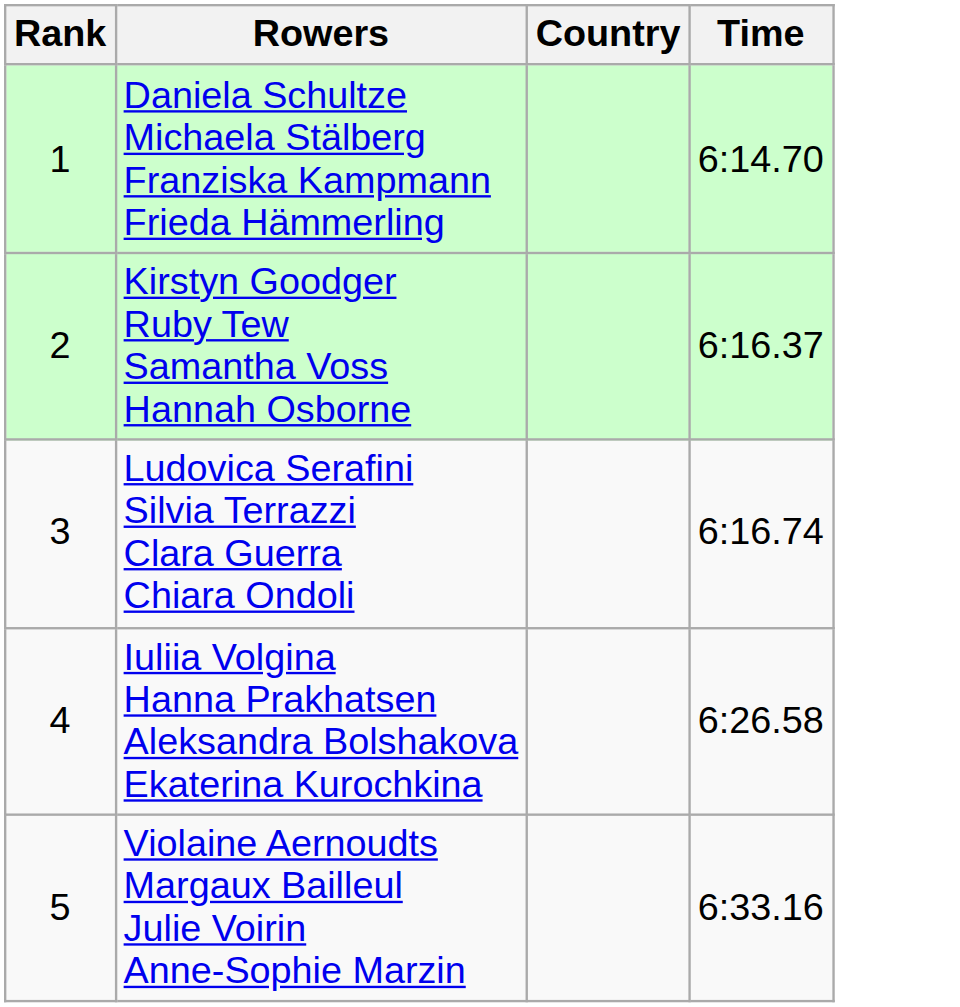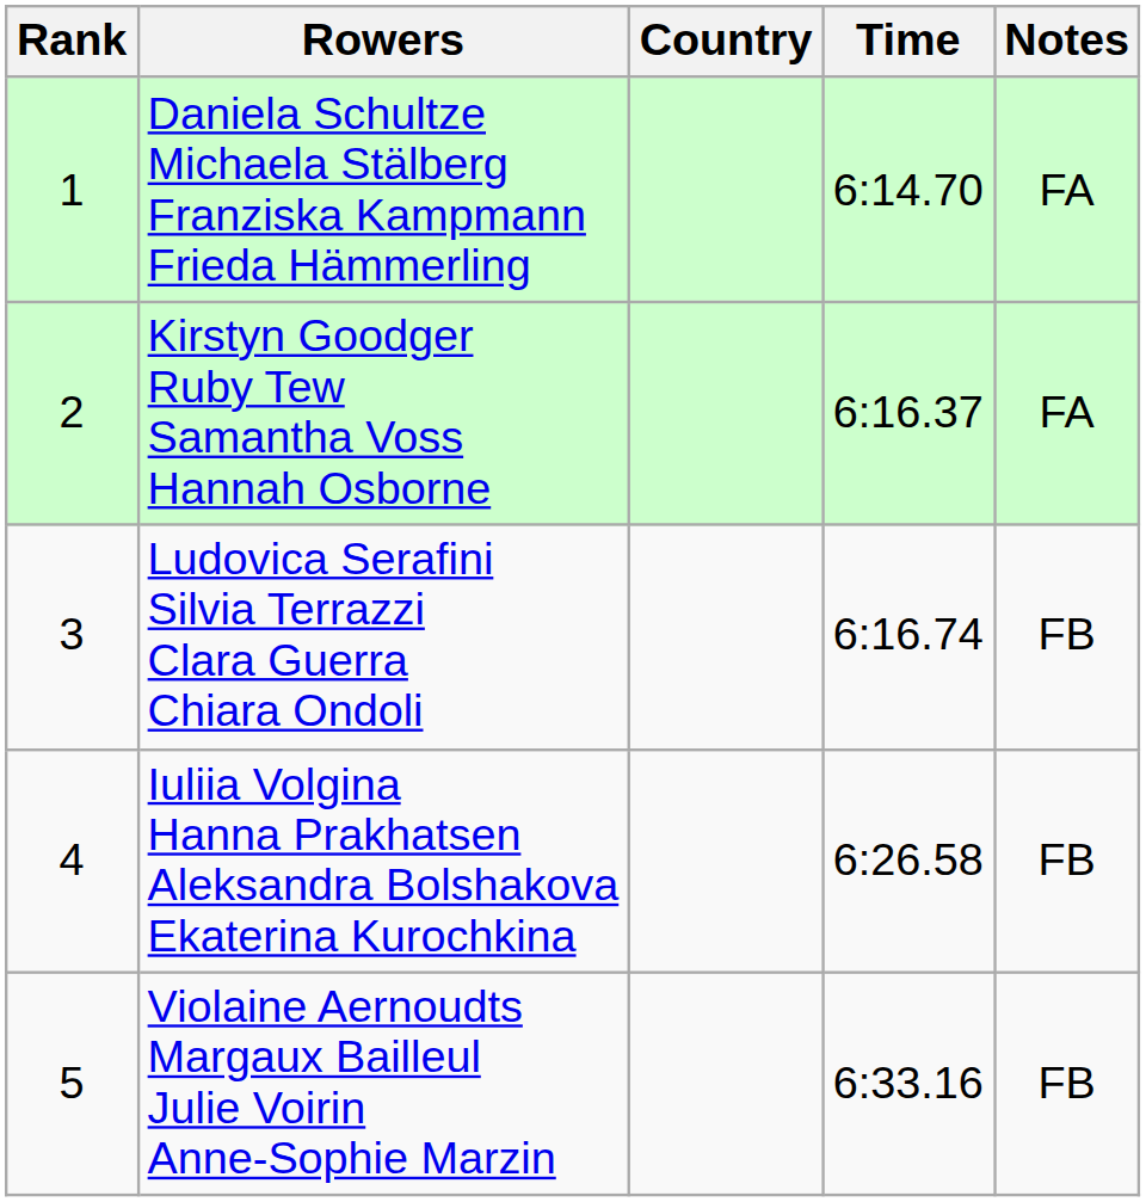+ column: Notes | FA | FA | FB | FB | FB
